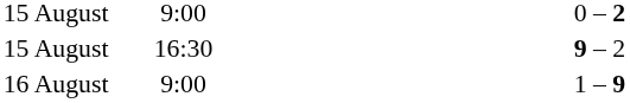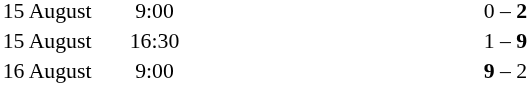15 August / 16:30 | column 4: 9 – 2 -> 1 – 9
16 August | column 4: 1 – 9 -> 9 – 2
